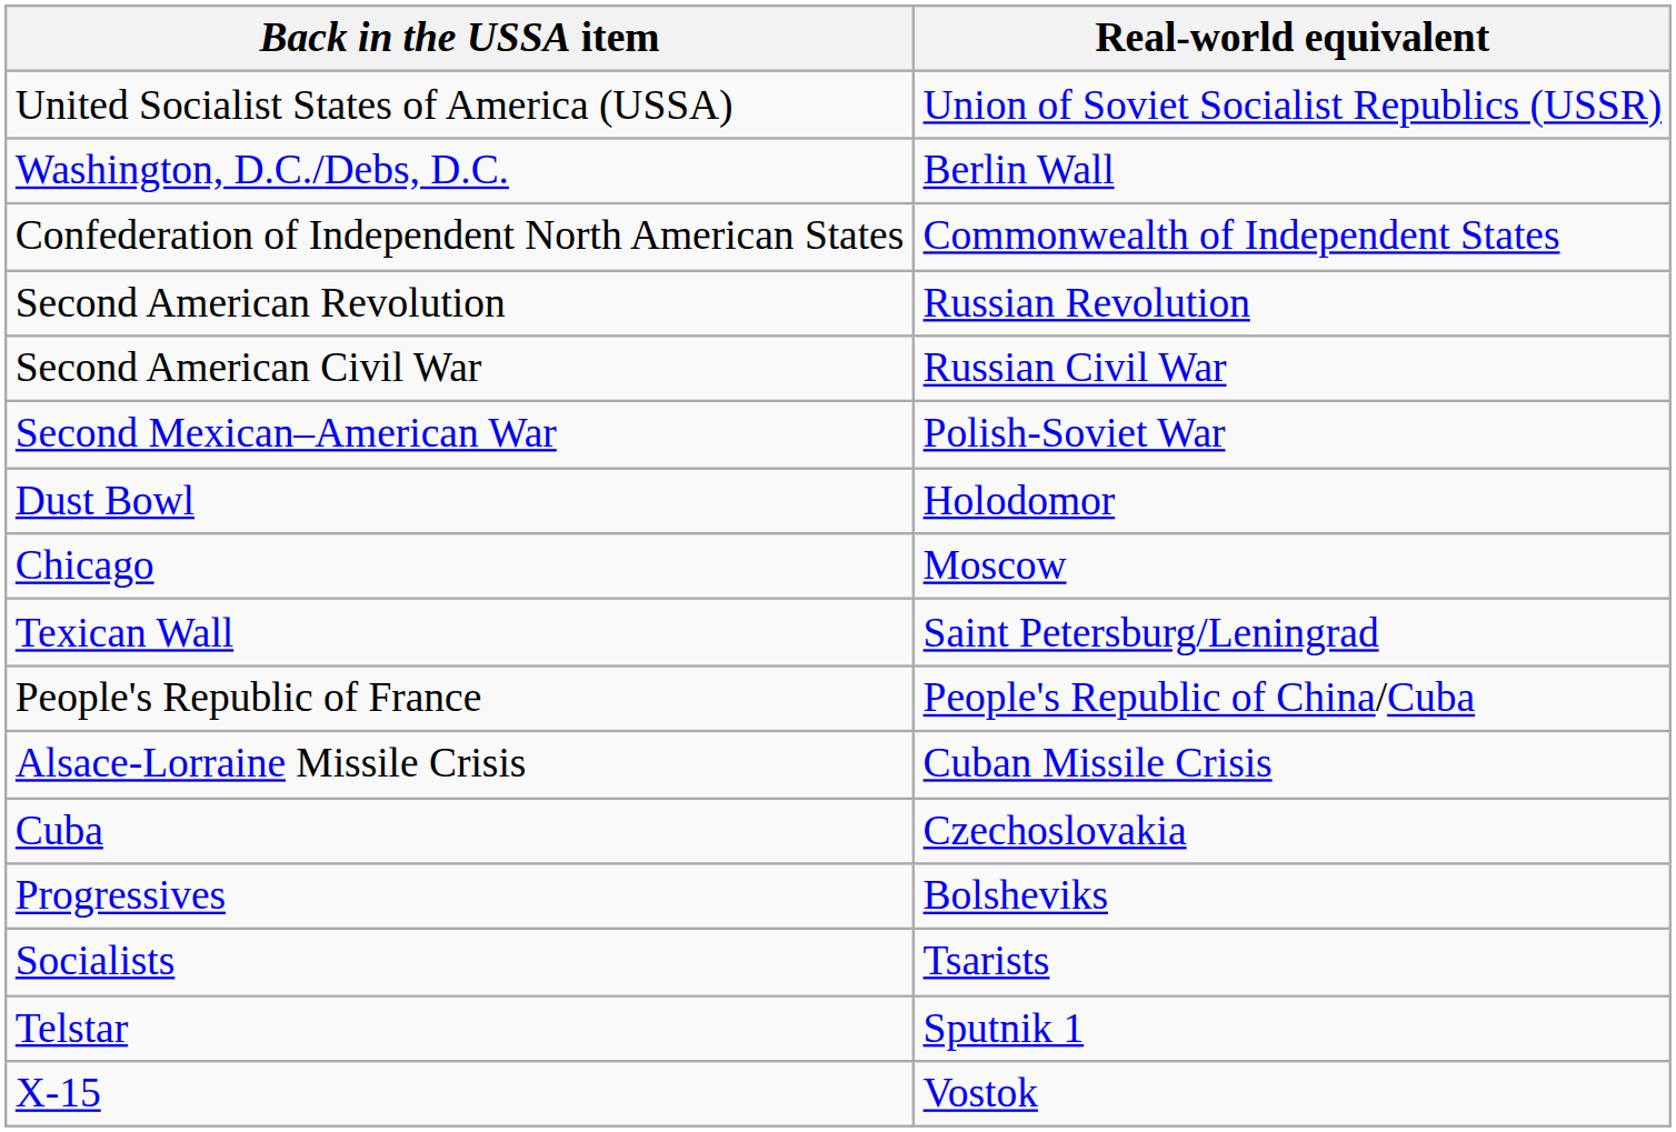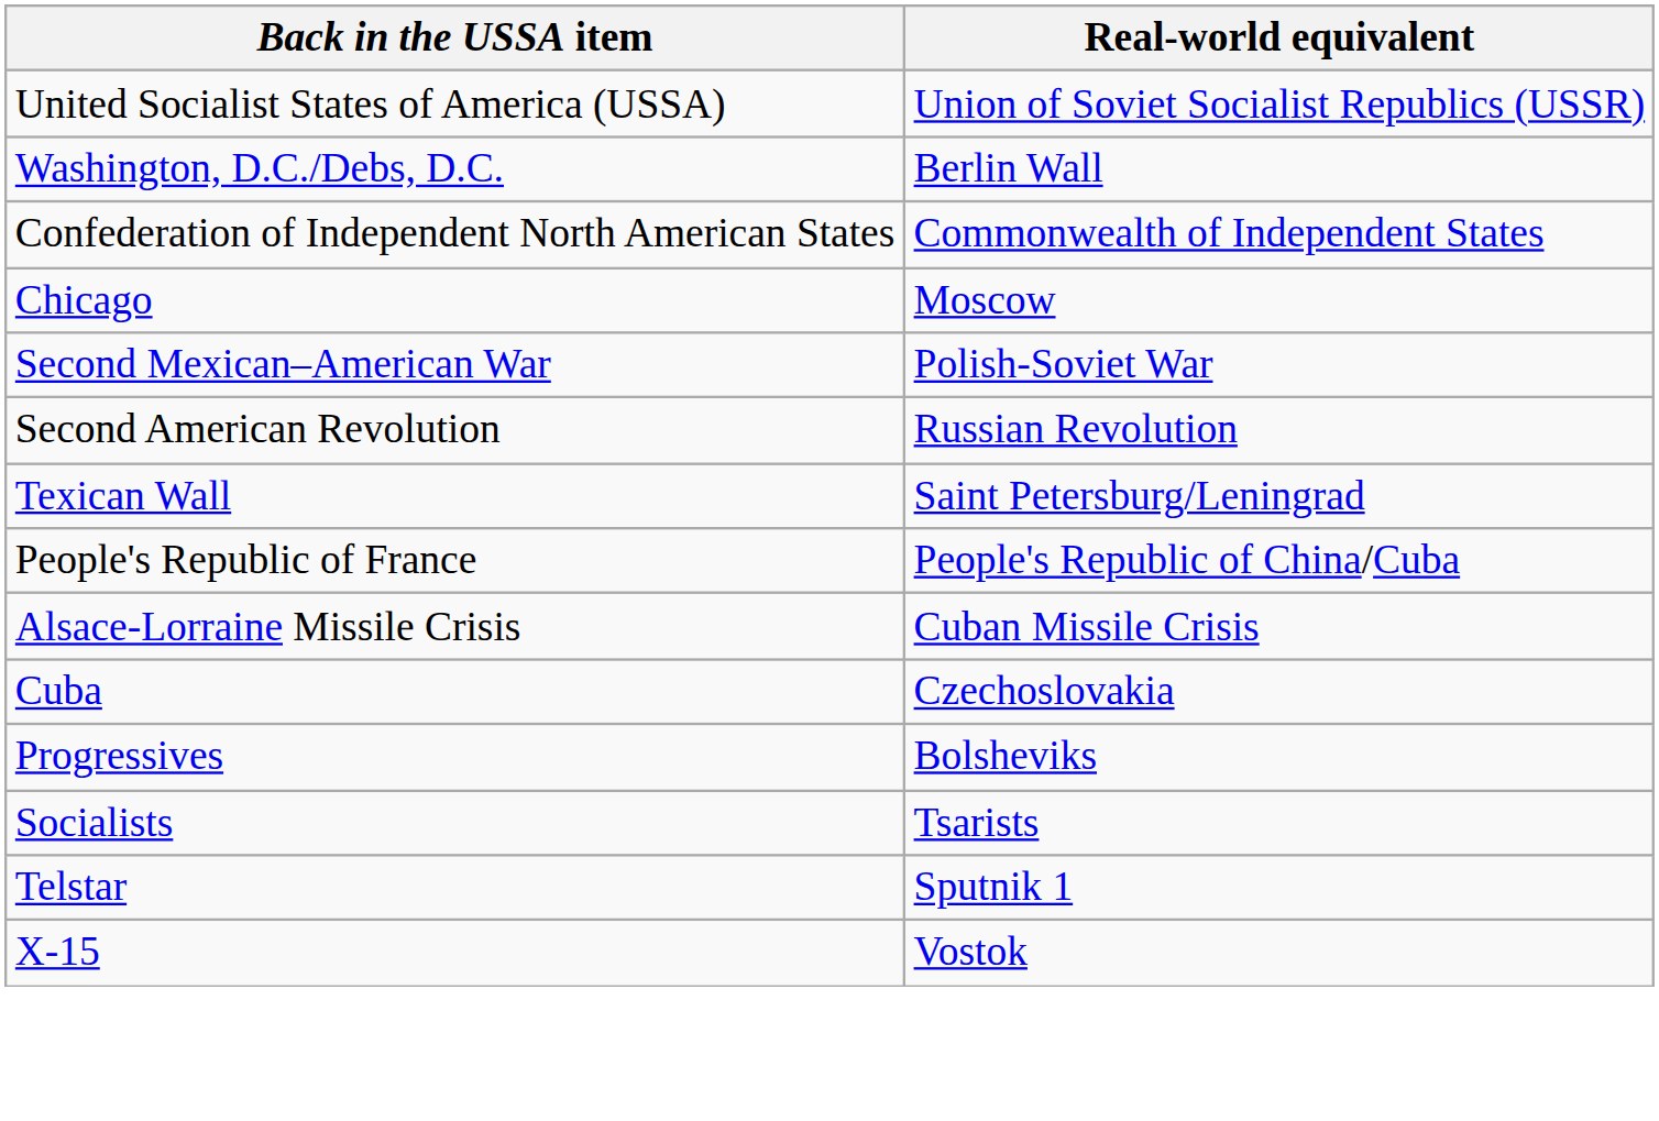rows swapped: Second American Revolution <-> Chicago
- row: Second American Civil War | Russian Civil War
- row: Dust Bowl | Holodomor
